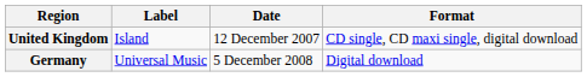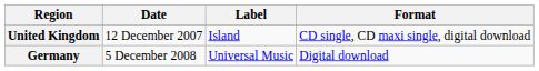columns swapped: Date <-> Label
